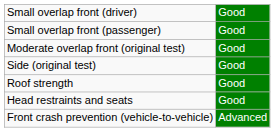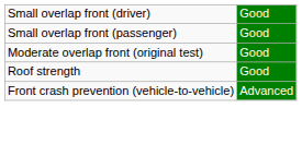- row: Side (original test) | Good
- row: Head restraints and seats | Good
